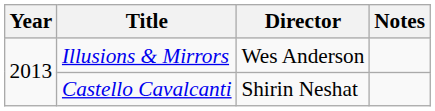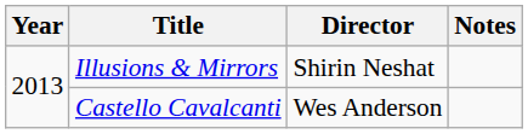Illusions & Mirrors | Director: Wes Anderson -> Shirin Neshat
Castello Cavalcanti | Director: Shirin Neshat -> Wes Anderson
